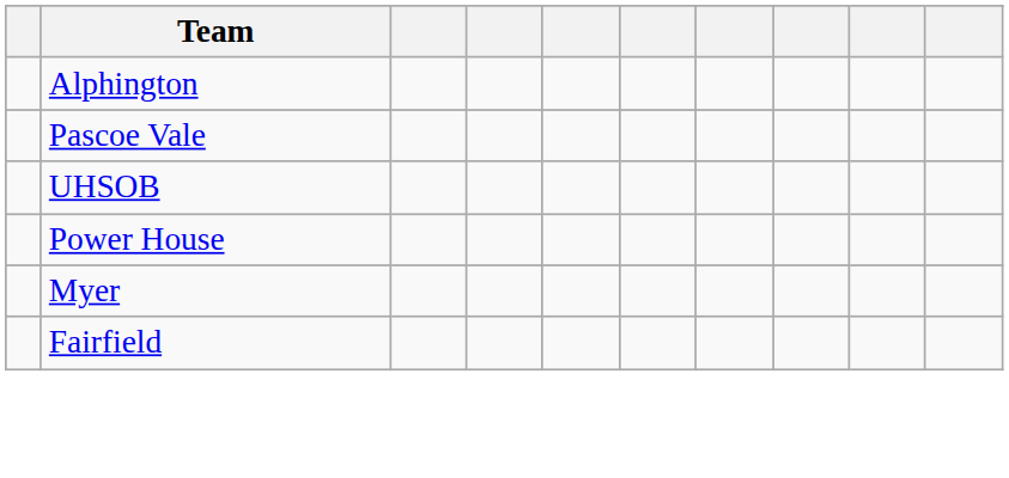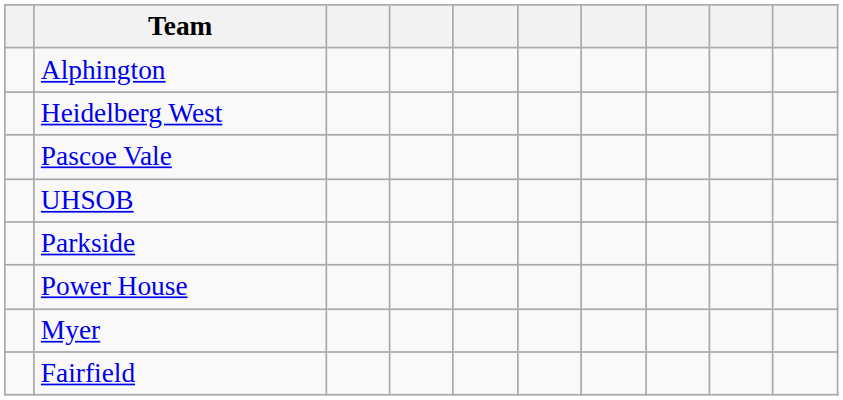+ row: Heidelberg West
+ row: Parkside
